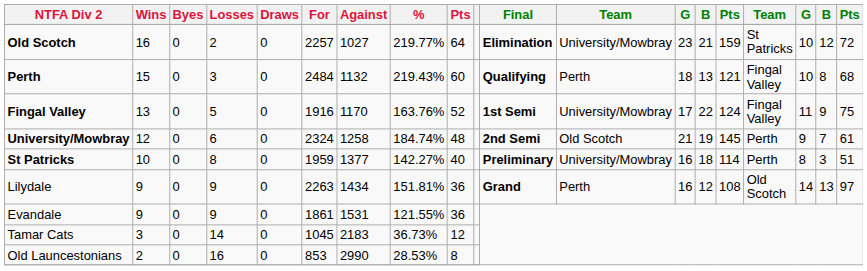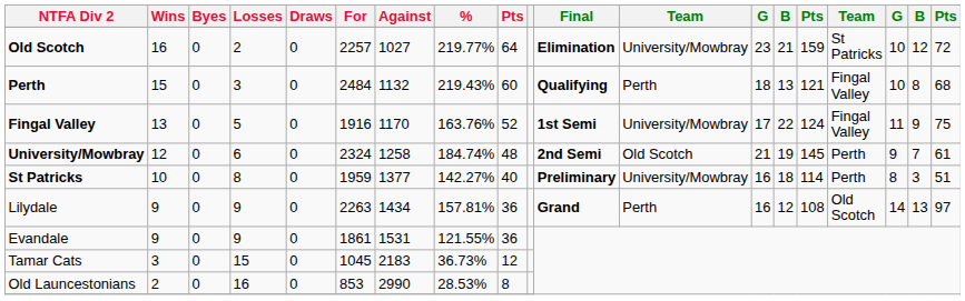Lilydale | %: 151.81% -> 157.81%
Tamar Cats | Losses: 14 -> 15
